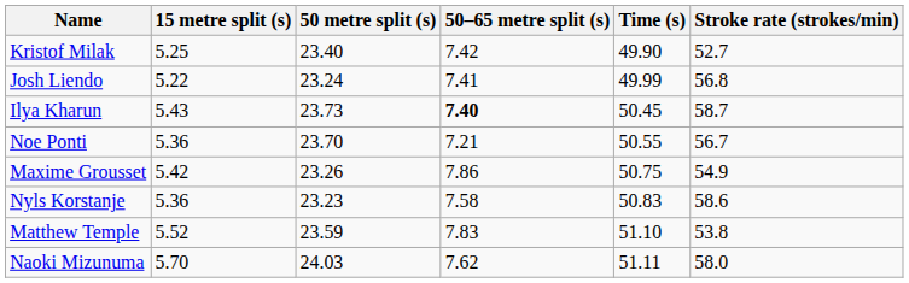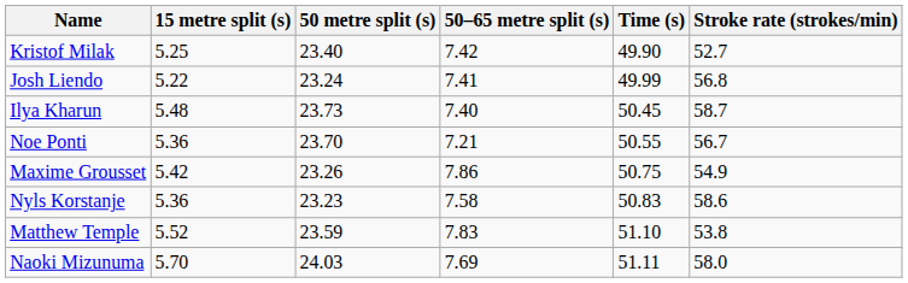Ilya Kharun | 15 metre split (s): 5.43 -> 5.48
Ilya Kharun | 50–65 metre split (s): bold -> normal
Naoki Mizunuma | 50–65 metre split (s): 7.62 -> 7.69
